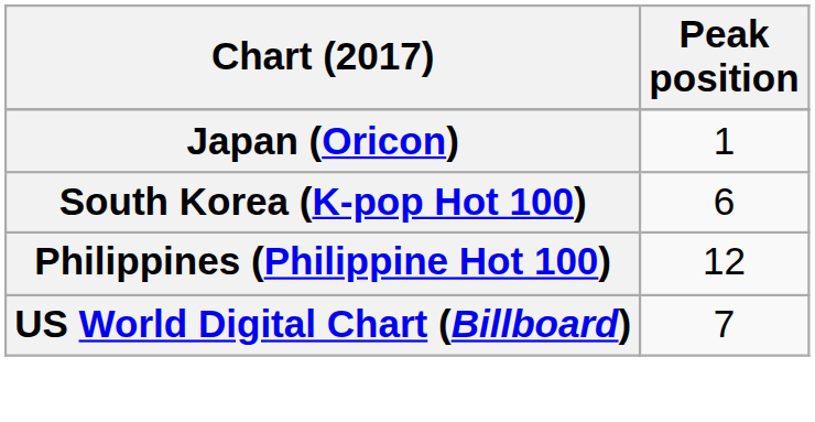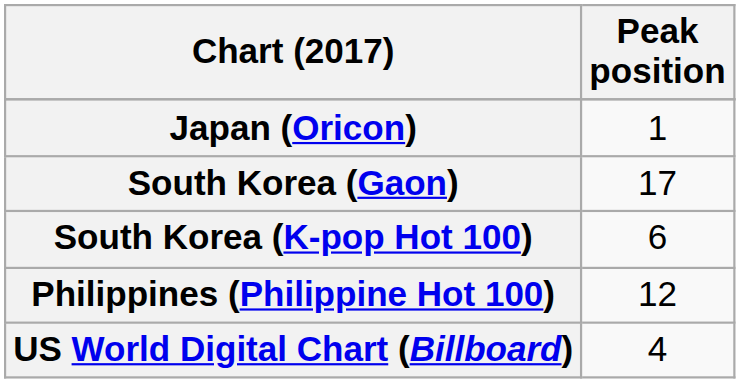+ row: South Korea (Gaon) | 17
US World Digital Chart (Billboard) | Peak position: 7 -> 4
